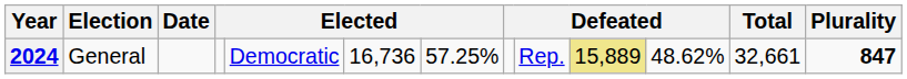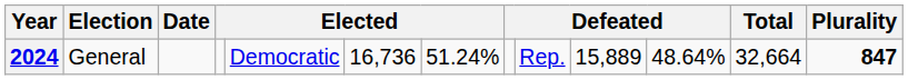2024 | column 7: 57.25% -> 51.24%
2024 | column 10: khaki background -> no background
2024 | column 11: 48.62% -> 48.64%
2024 | Total: 32,661 -> 32,664
